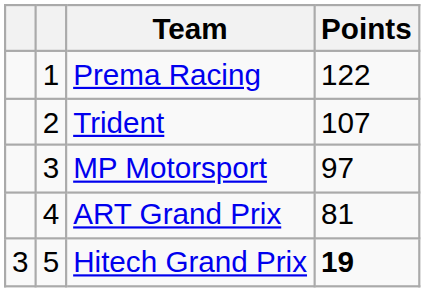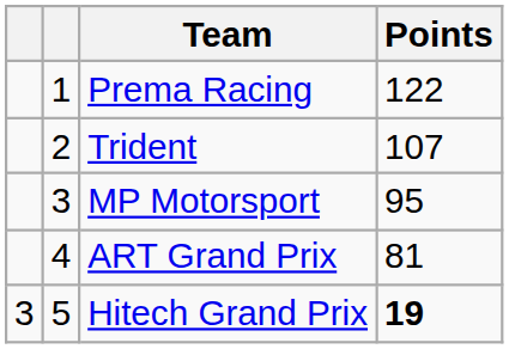MP Motorsport | Points: 97 -> 95
